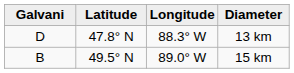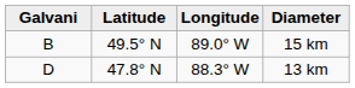rows swapped: 15 km <-> 13 km
